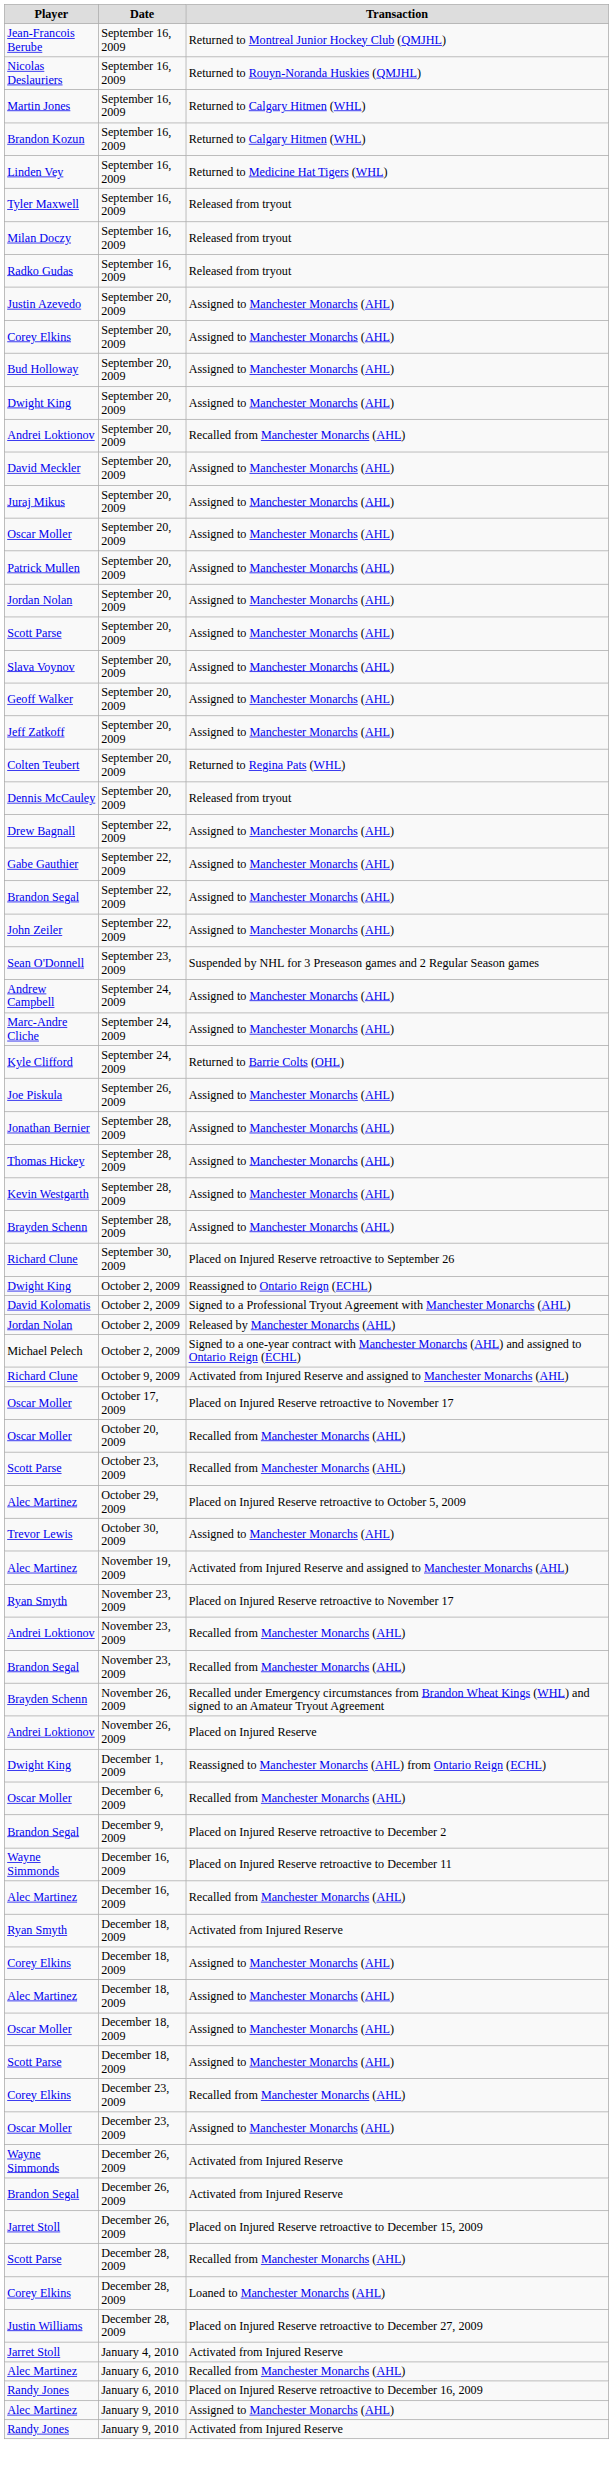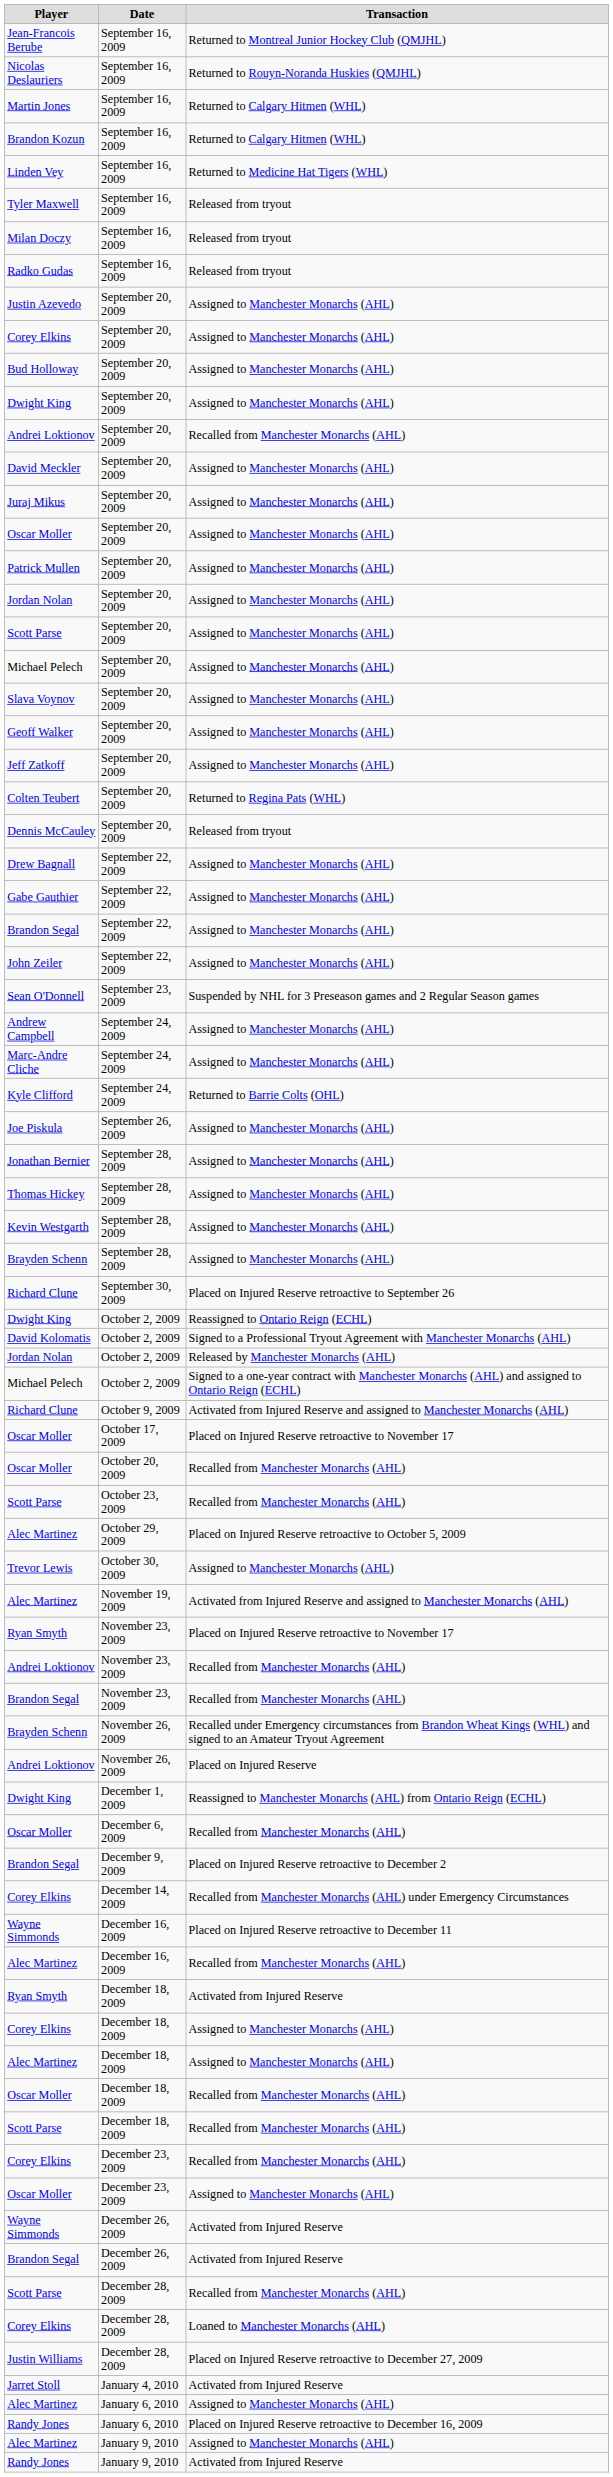+ row: Michael Pelech | September 20, 2009 | Assigned to Manchester Monarchs (AHL)
+ row: Corey Elkins | December 14, 2009 | Recalled from Manchester Monarchs (AHL) under Emergency Circumstances
Oscar Moller / December 18, 2009 | Transaction: Assigned to Manchester Monarchs (AHL) -> Recalled from Manchester Monarchs (AHL)
Scott Parse / December 18, 2009 | Transaction: Assigned to Manchester Monarchs (AHL) -> Recalled from Manchester Monarchs (AHL)
- row: Jarret Stoll | December 26, 2009 | Placed on Injured Reserve retroactive to December 15, 2009
Alec Martinez / January 6, 2010 | Transaction: Recalled from Manchester Monarchs (AHL) -> Assigned to Manchester Monarchs (AHL)
